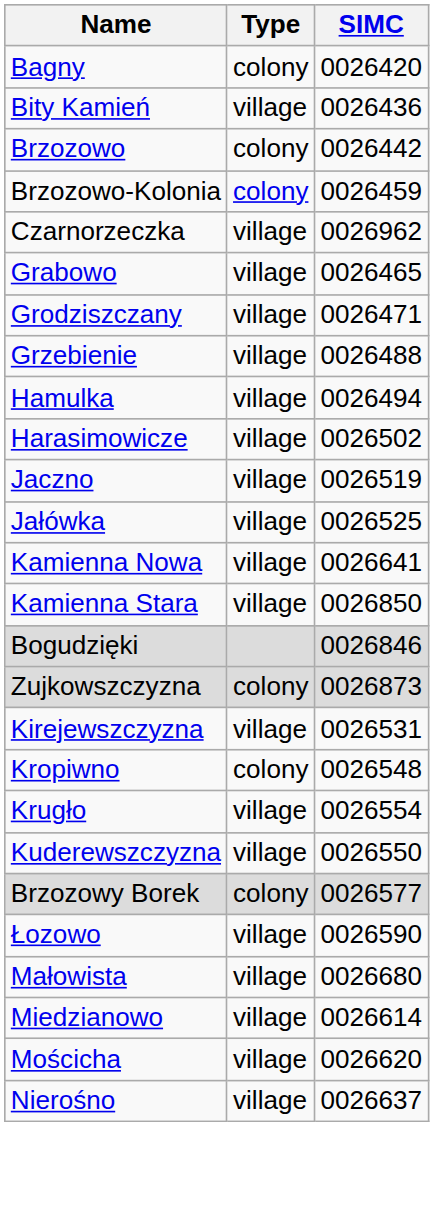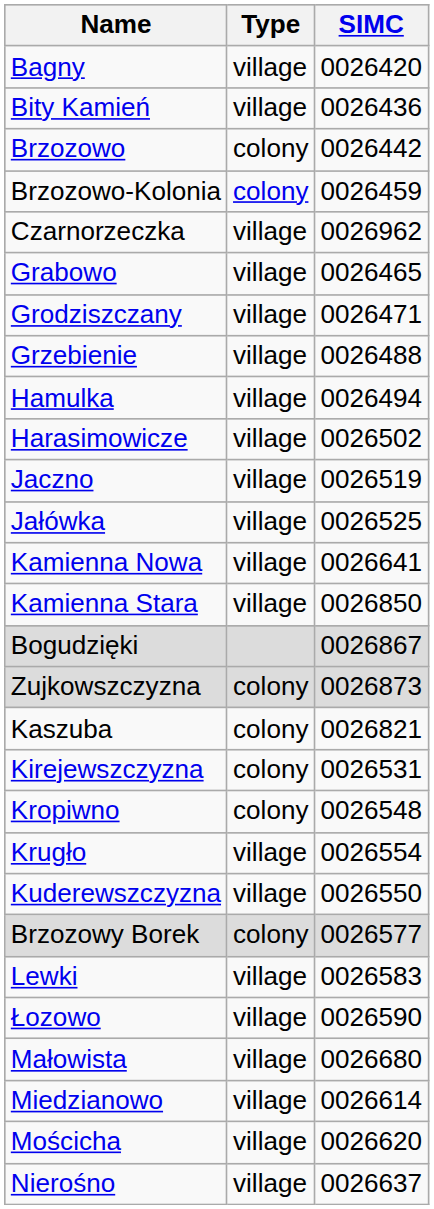Bagny | Type: colony -> village
Bogudzięki | SIMC: 0026846 -> 0026867
+ row: Kaszuba | colony | 0026821
Kirejewszczyzna | Type: village -> colony
+ row: Lewki | village | 0026583
